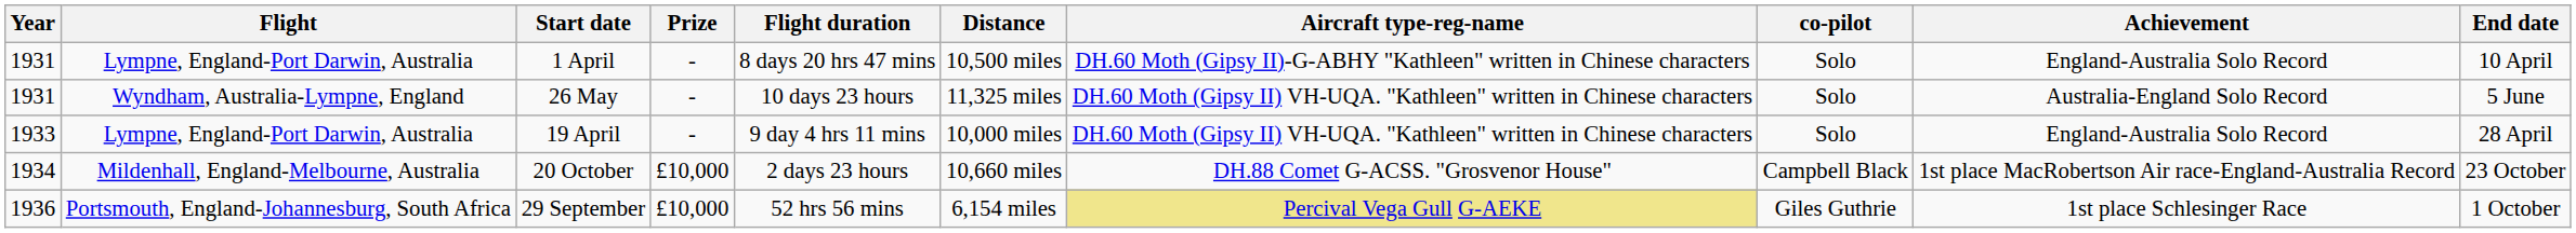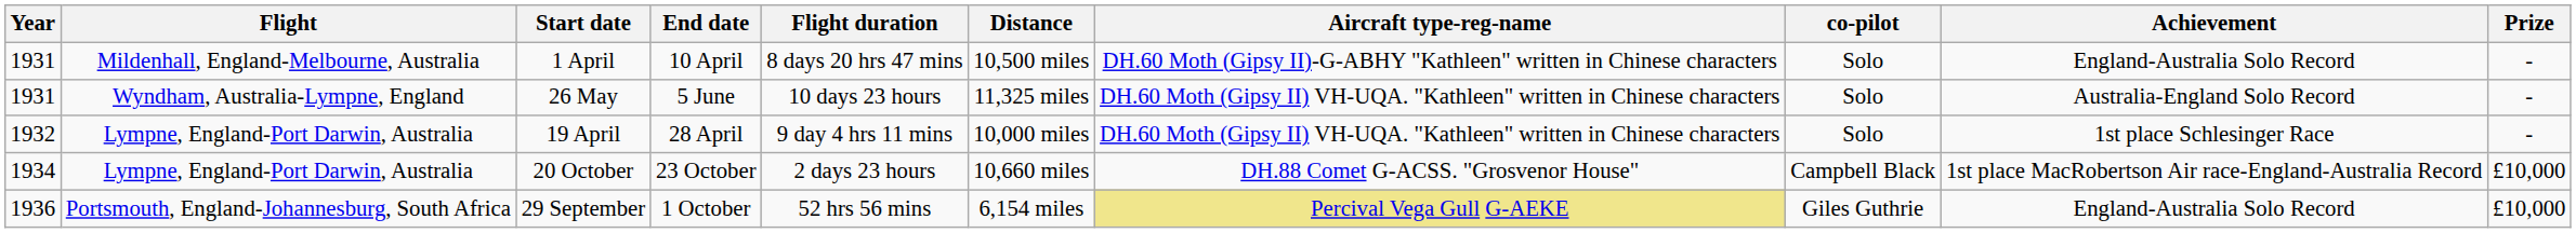columns swapped: End date <-> Prize
1 April | Flight: Lympne, England-Port Darwin, Australia -> Mildenhall, England-Melbourne, Australia
19 April | Year: 1933 -> 1932
19 April | Achievement: England-Australia Solo Record -> 1st place Schlesinger Race
20 October | Flight: Mildenhall, England-Melbourne, Australia -> Lympne, England-Port Darwin, Australia
29 September | Achievement: 1st place Schlesinger Race -> England-Australia Solo Record
